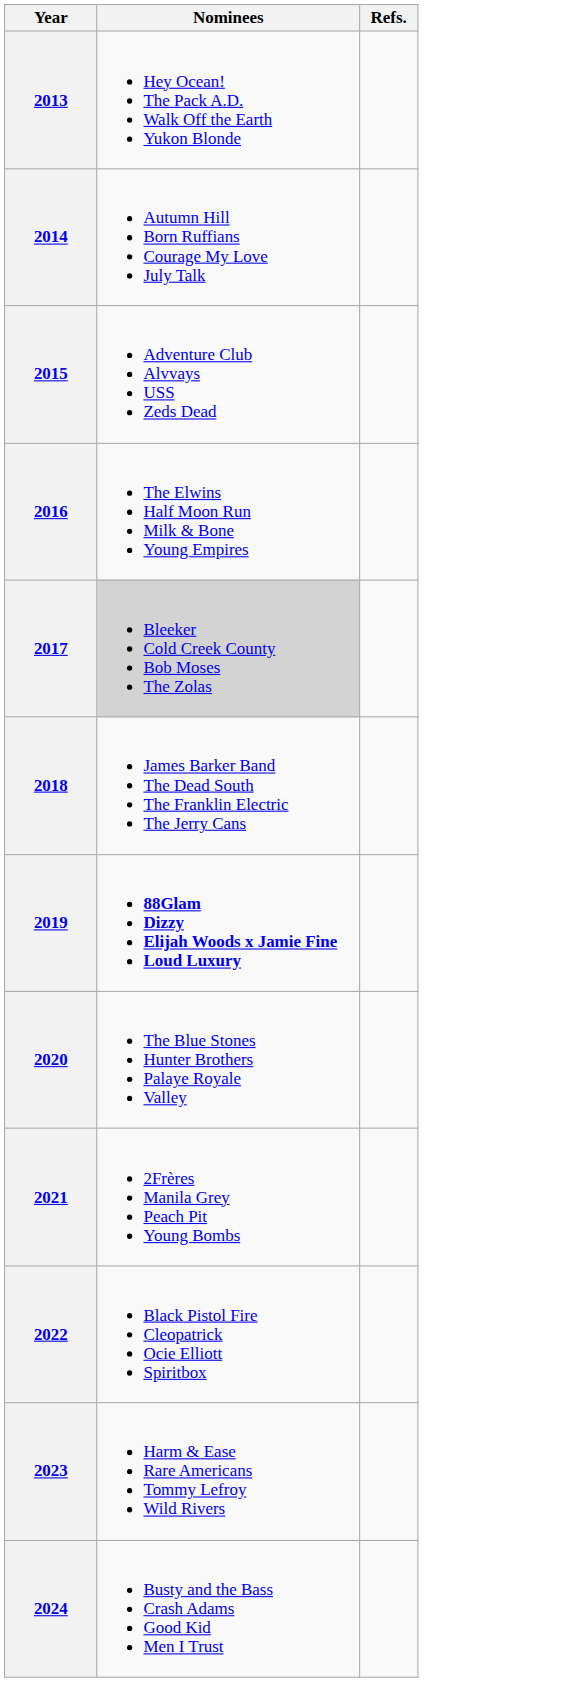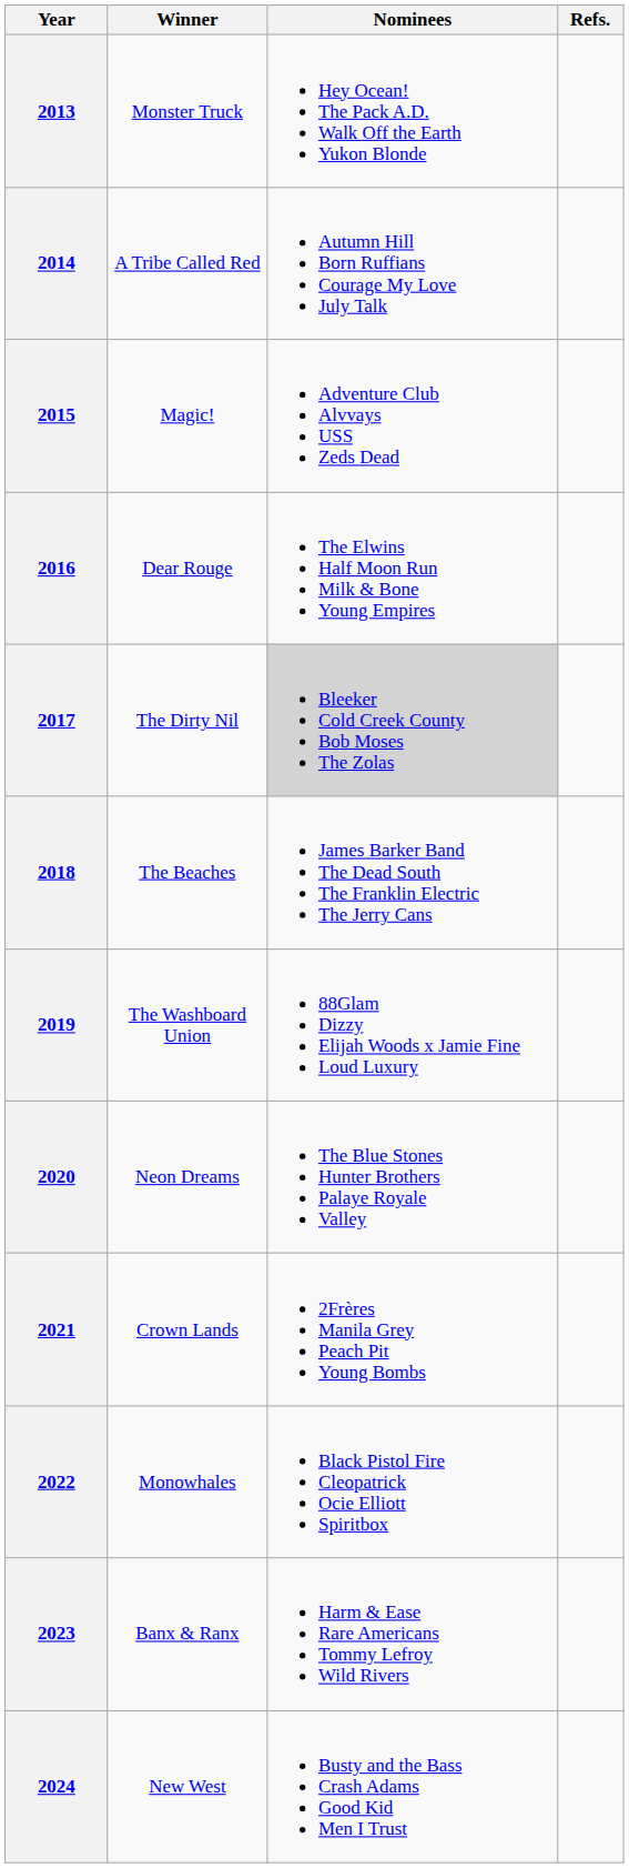+ column: Winner | Monster Truck | A Tribe Called Red | Magic! | Dear Rouge | The Dirty Nil | The Beaches | The Washboard Union | Neon Dreams | Crown Lands | Monowhales | Banx & Ranx | New West
2019 | Nominees: bold -> normal
